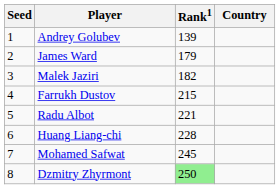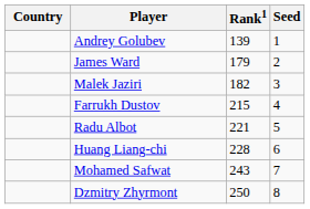columns swapped: Country <-> Seed
Mohamed Safwat | Rank1: 245 -> 243
Dzmitry Zhyrmont | Rank1: lightgreen background -> no background
